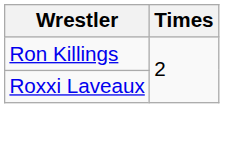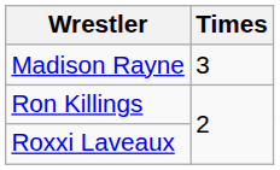+ row: Madison Rayne | 3
